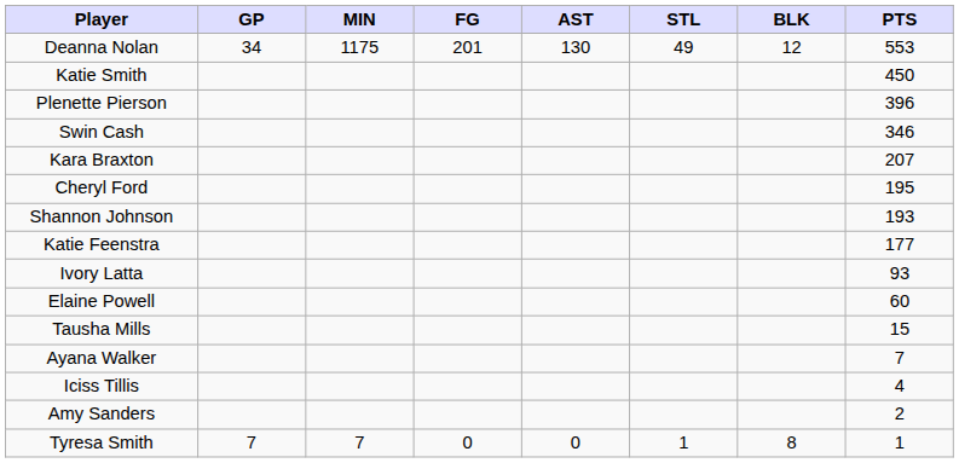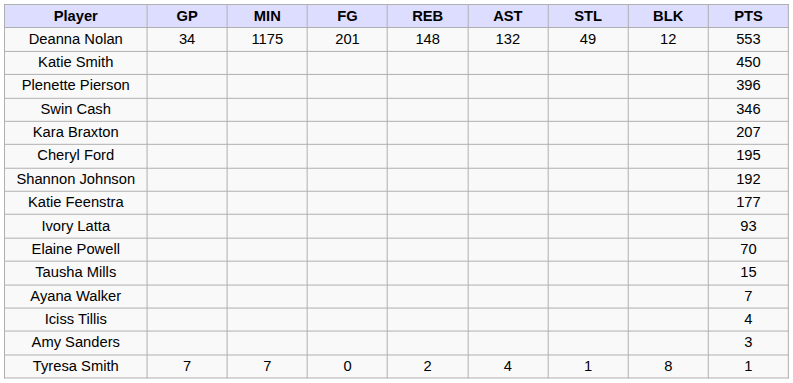+ column: REB | 148 | 2
Deanna Nolan | AST: 130 -> 132
Shannon Johnson | PTS: 193 -> 192
Elaine Powell | PTS: 60 -> 70
Amy Sanders | PTS: 2 -> 3
Tyresa Smith | AST: 0 -> 4
